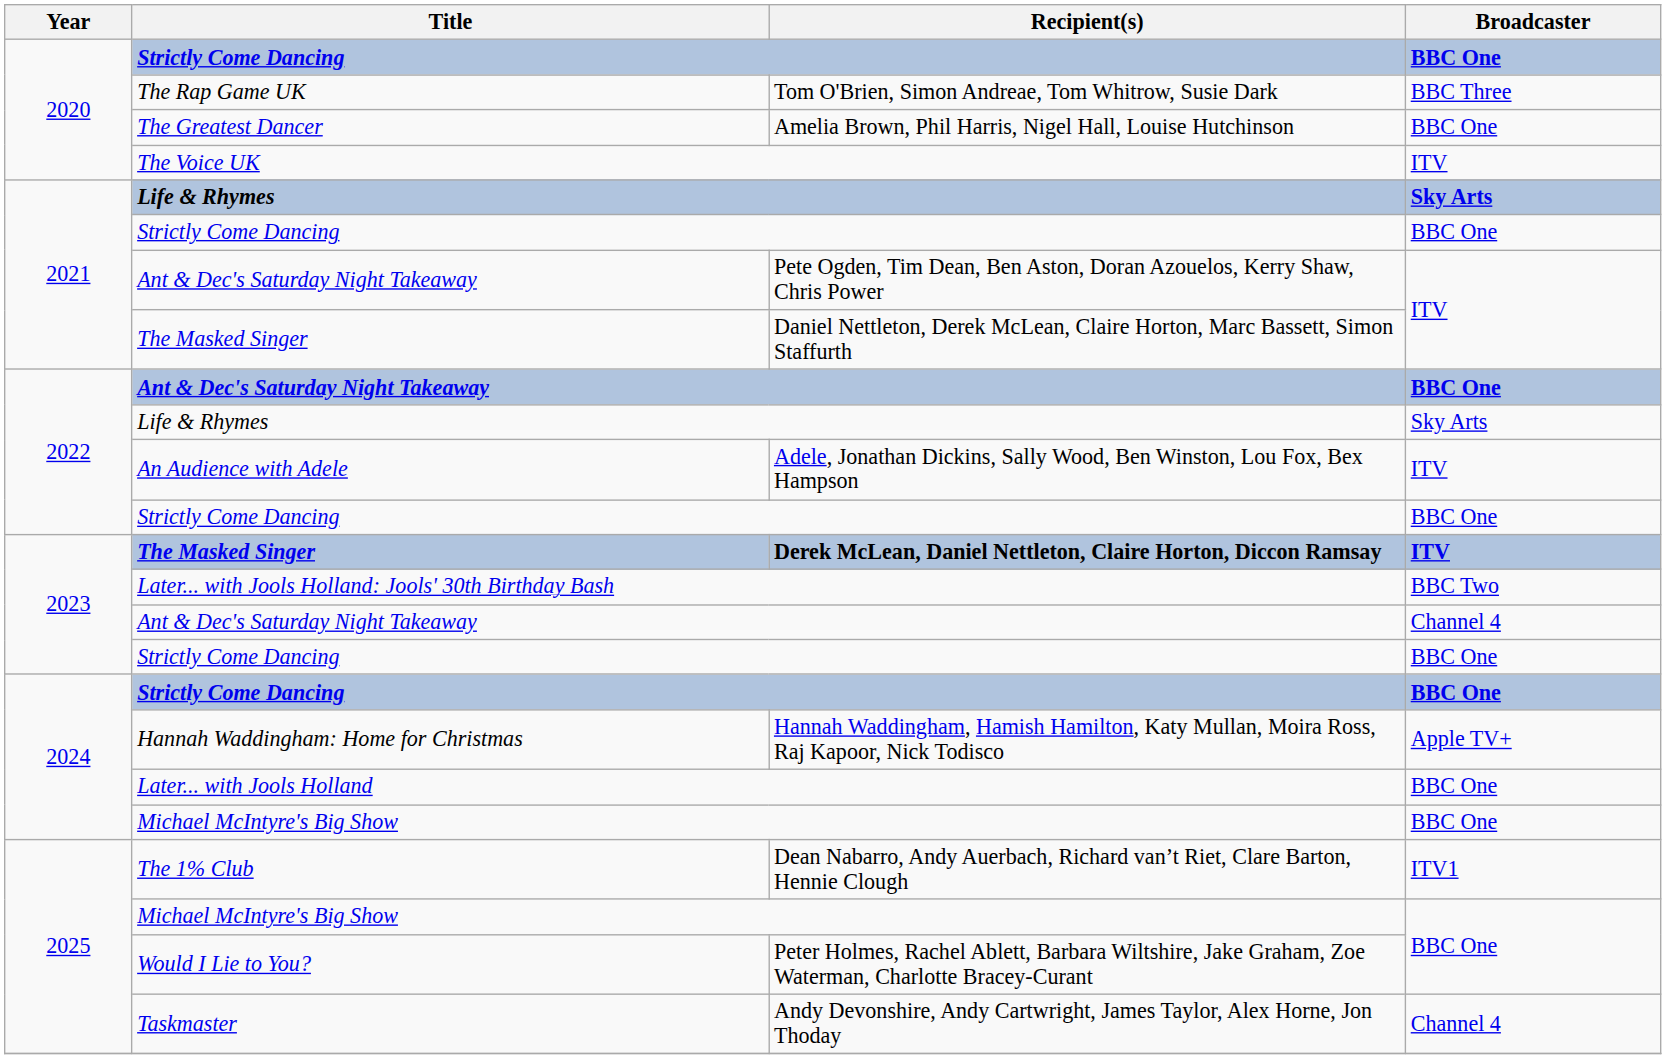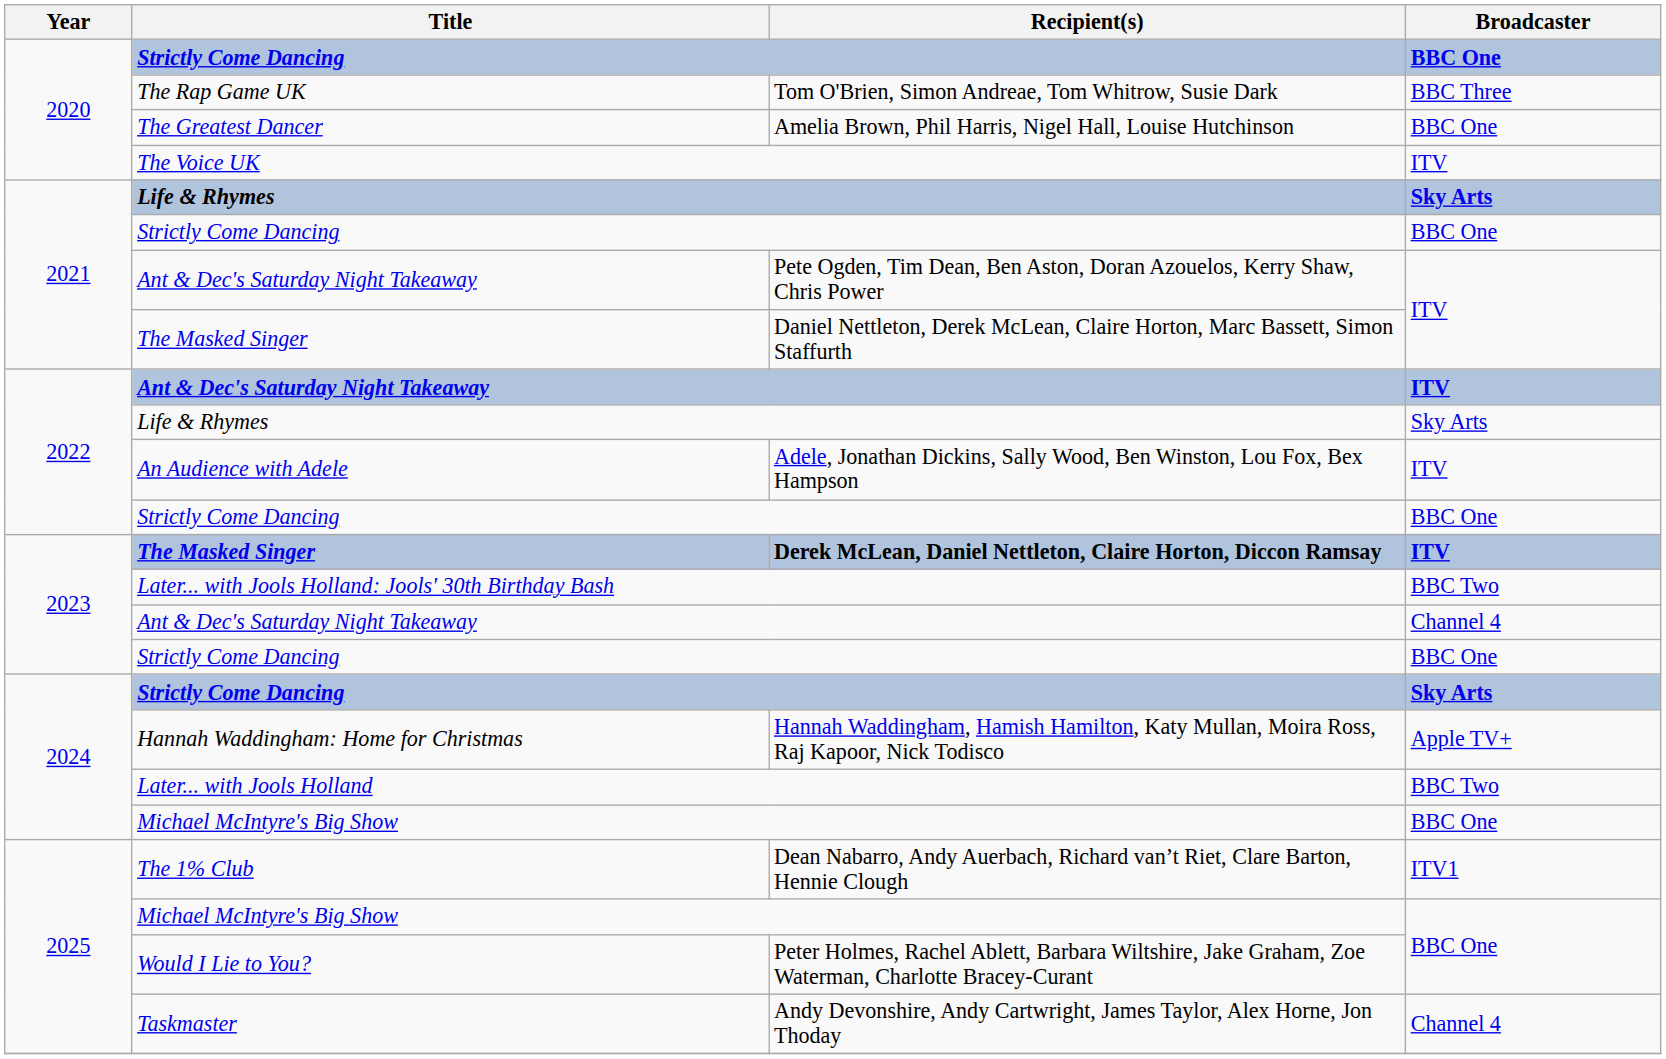2022 / Ant & Dec's Saturday Night Takeaway | Broadcaster: BBC One -> ITV
2024 / Strictly Come Dancing | Broadcaster: BBC One -> Sky Arts
Later... with Jools Holland | Broadcaster: BBC One -> BBC Two
